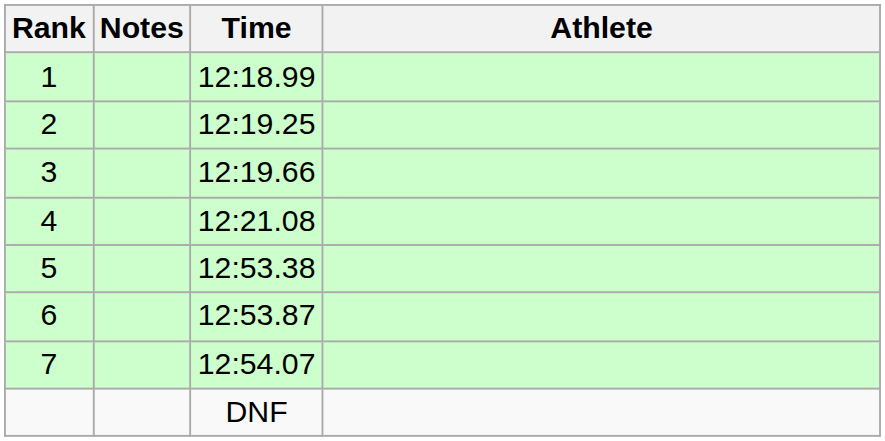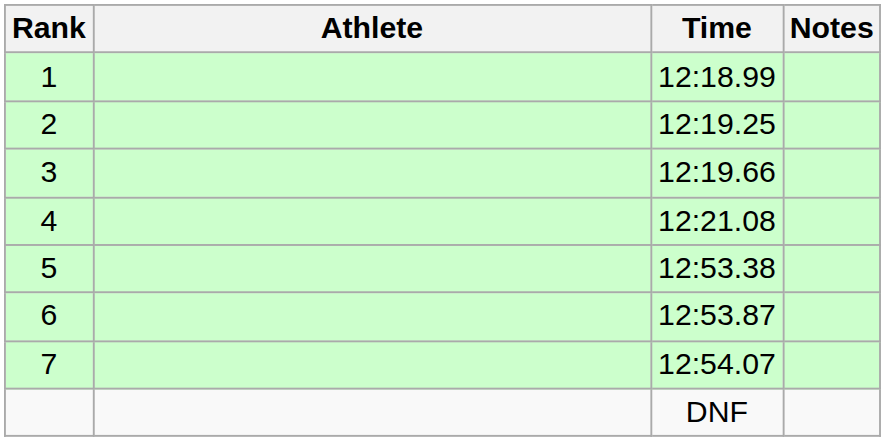columns swapped: Athlete <-> Notes
